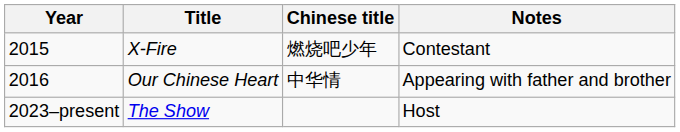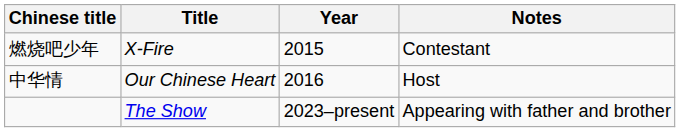columns swapped: Year <-> Chinese title
Our Chinese Heart | Notes: Appearing with father and brother -> Host
The Show | Notes: Host -> Appearing with father and brother
